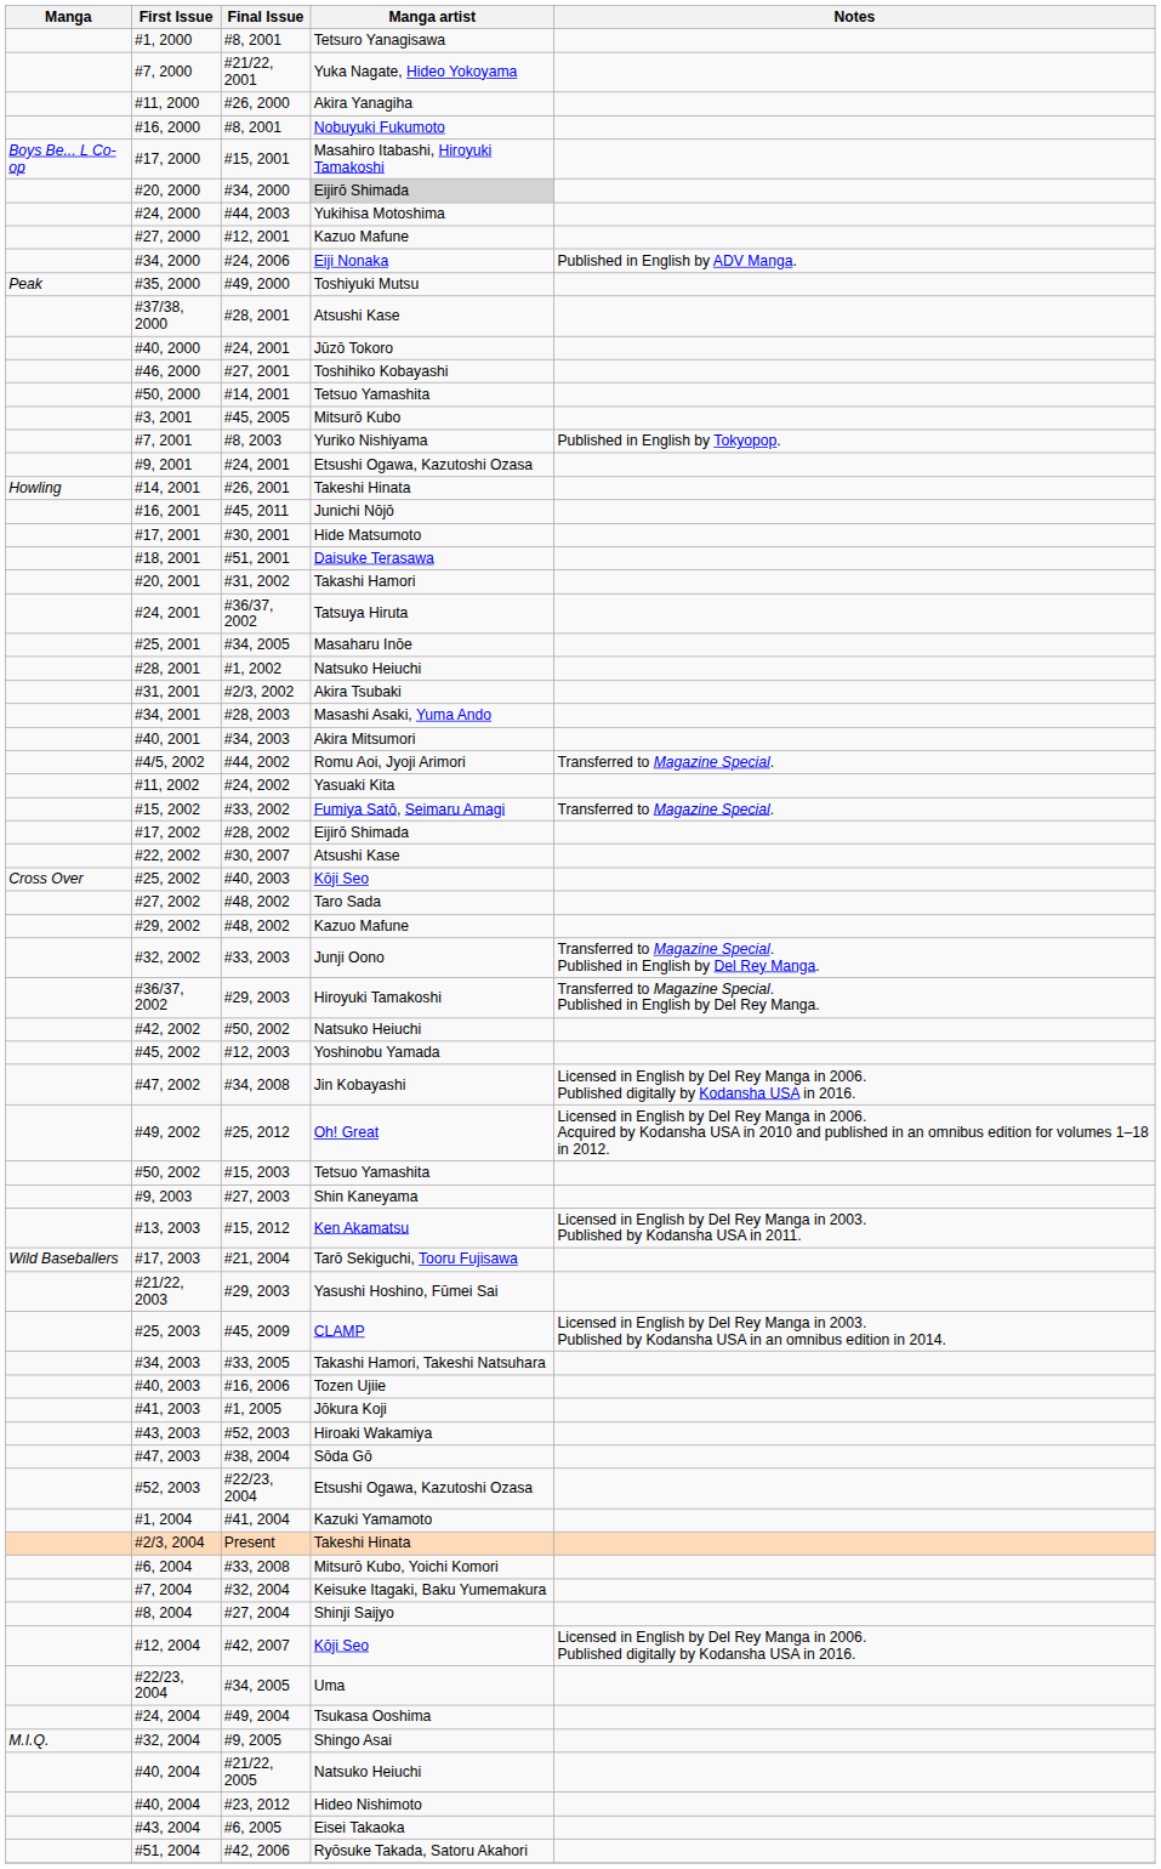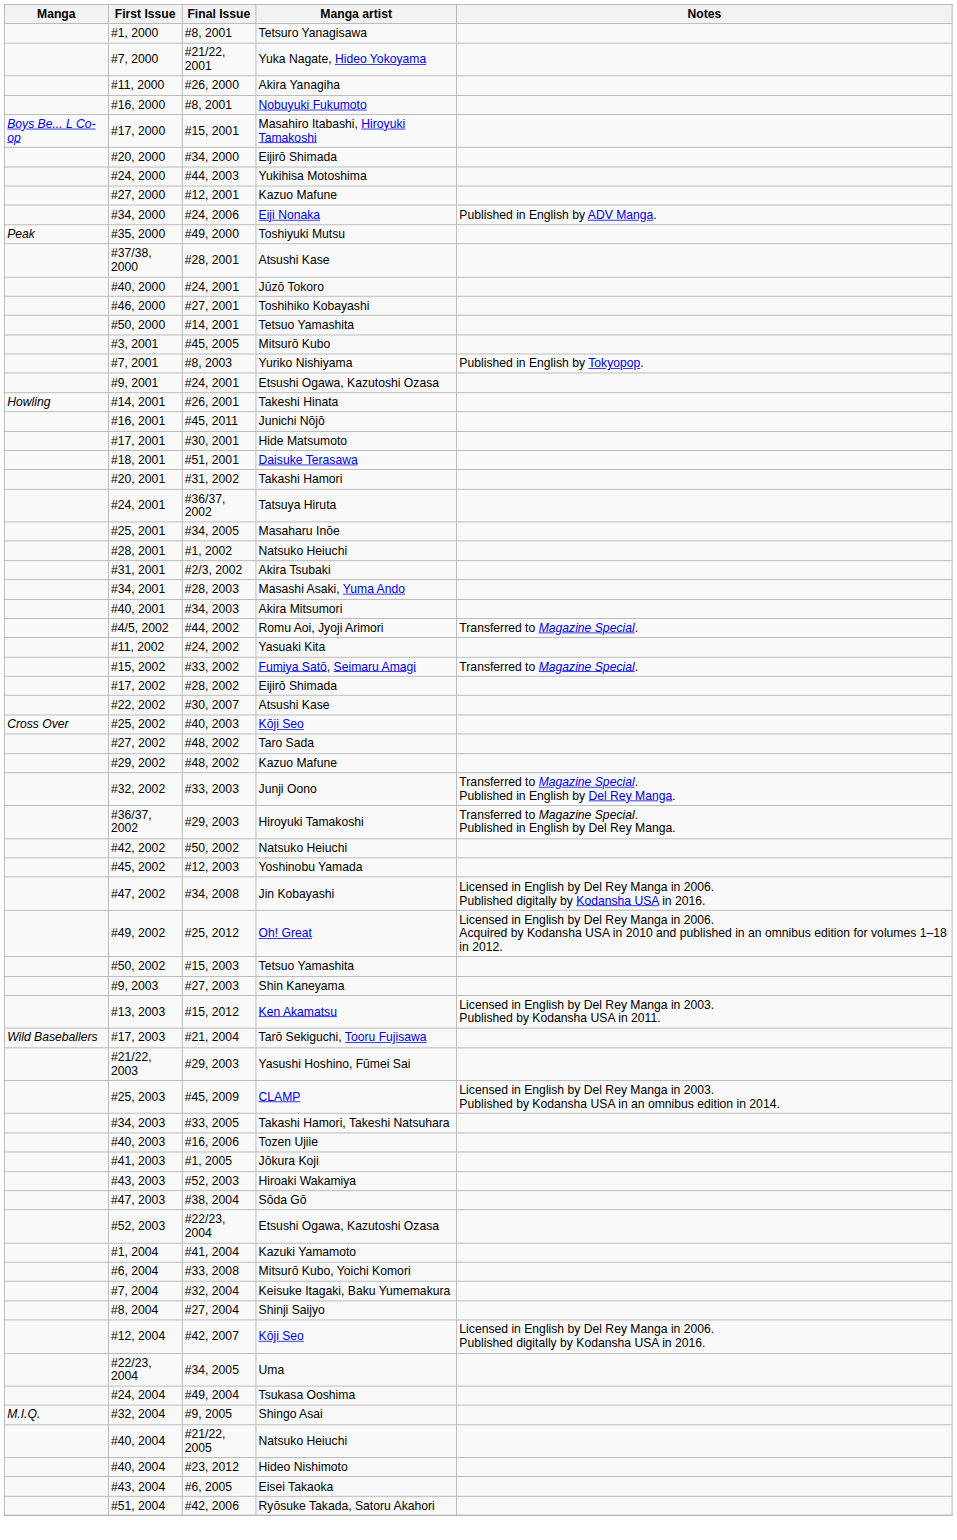#20, 2000 | Manga artist: lightgrey background -> no background
- row: #2/3, 2004 | Present | Takeshi Hinata
